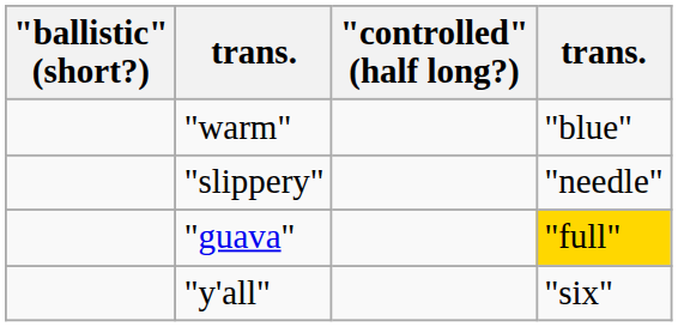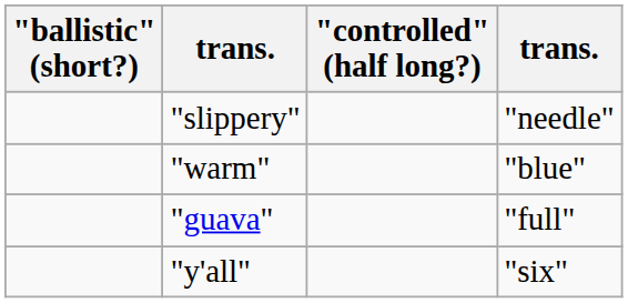rows swapped: "warm" <-> "slippery"
"guava" | column 4: gold background -> no background
